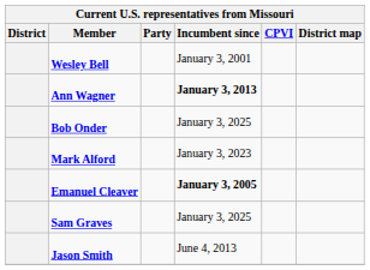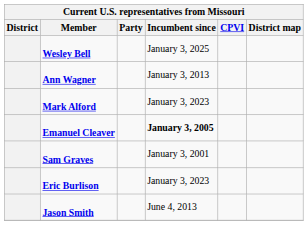Wesley Bell | Incumbent since: January 3, 2001 -> January 3, 2025
Ann Wagner | Incumbent since: bold -> normal
- row: Bob Onder | January 3, 2025
Sam Graves | Incumbent since: January 3, 2025 -> January 3, 2001
+ row: Eric Burlison | January 3, 2023
